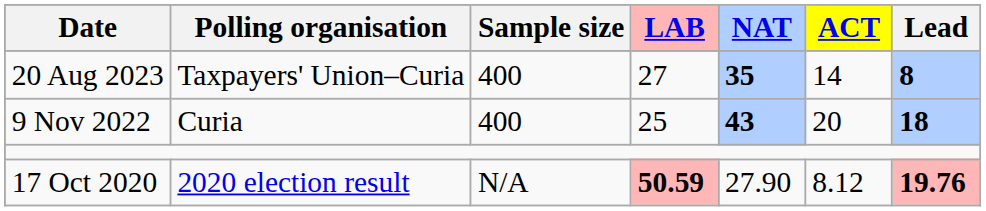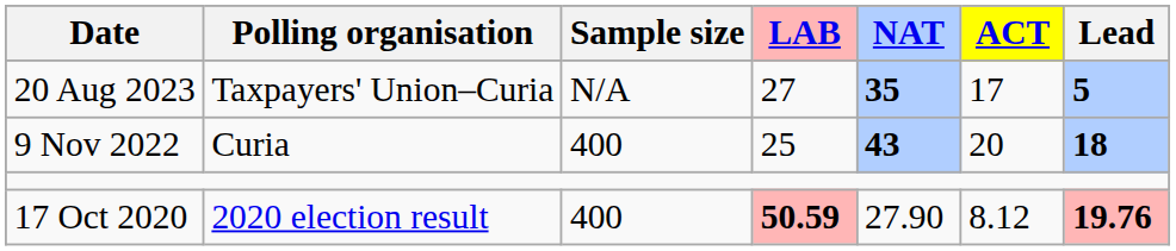20 Aug 2023 | Sample size: 400 -> N/A
20 Aug 2023 | ACT: 14 -> 17
20 Aug 2023 | Lead: 8 -> 5
17 Oct 2020 | Sample size: N/A -> 400
